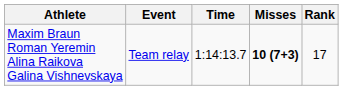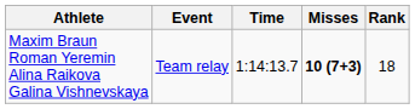Maxim Braun Roman Yeremin Alina Raikova Galina Vishnevskaya | Rank: 17 -> 18
